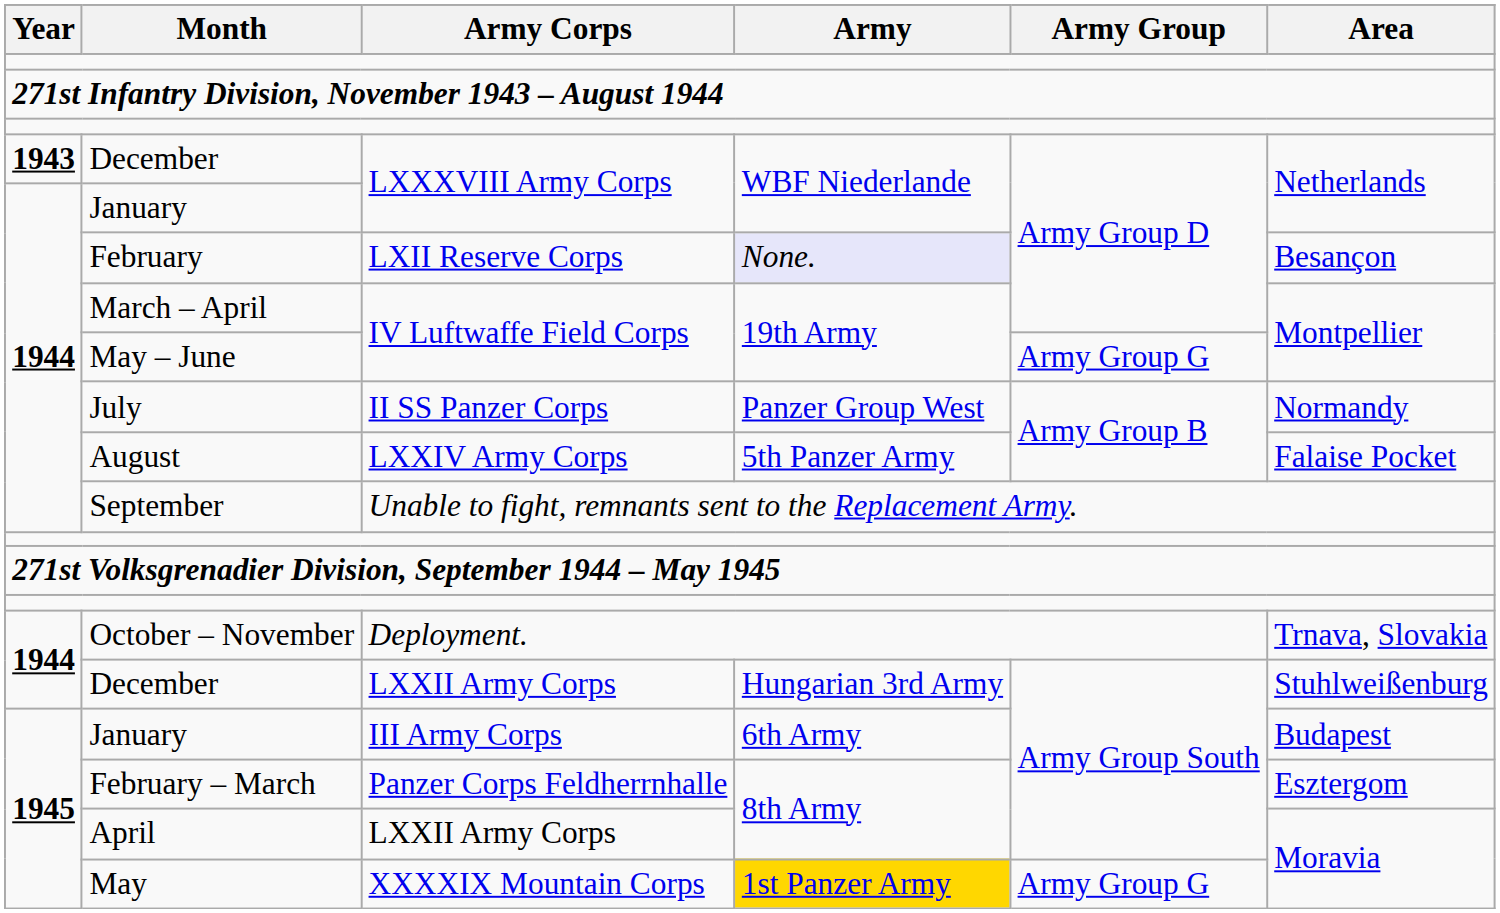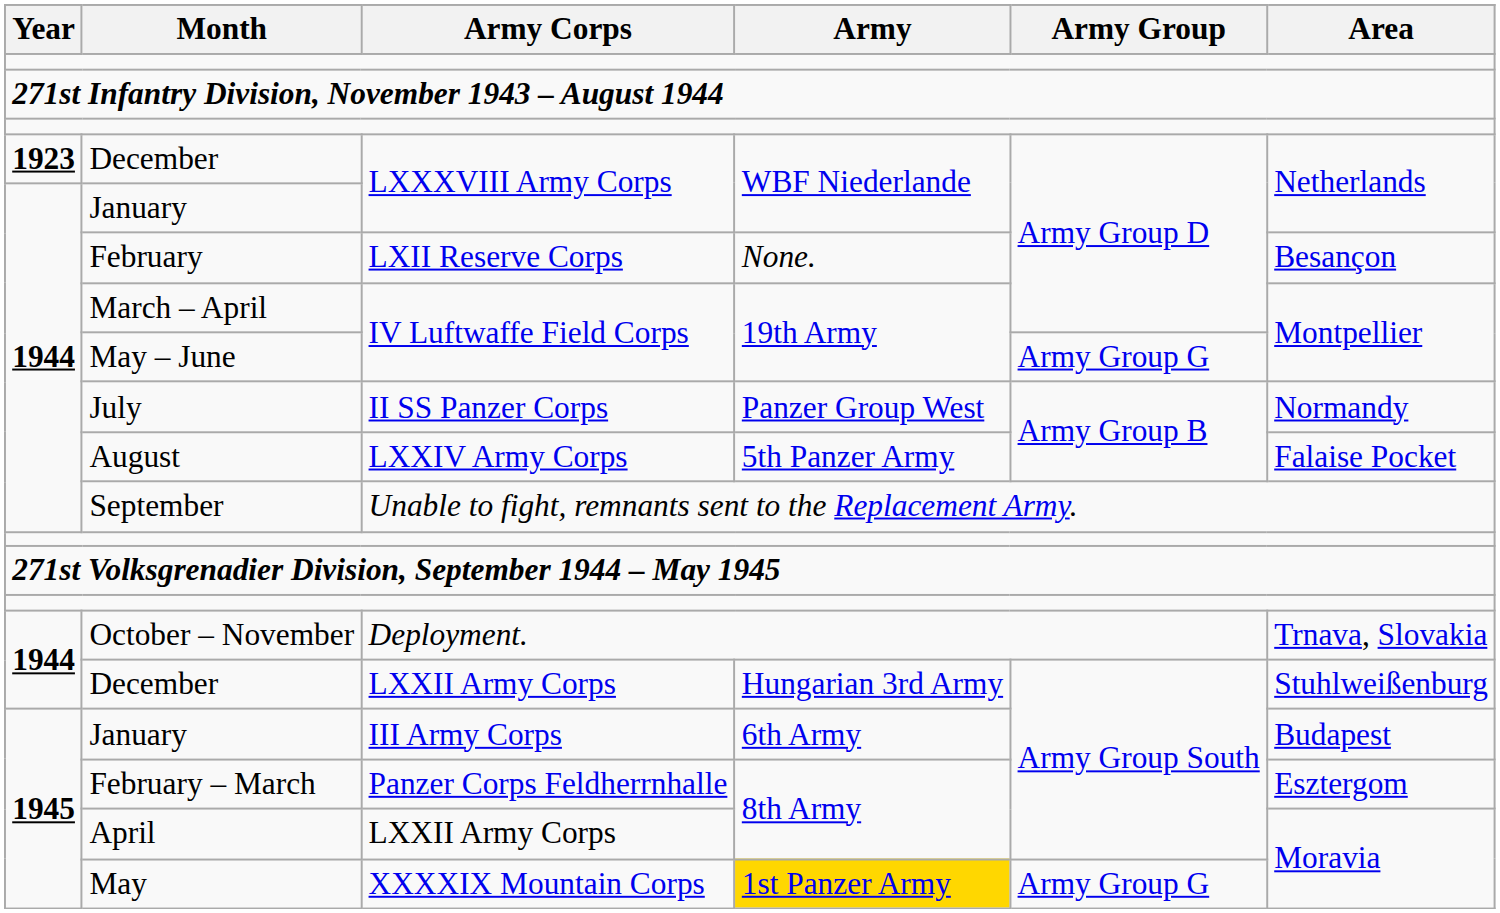December / LXXXVIII Army Corps | Year: 1943 -> 1923
February | Army: lavender background -> no background
